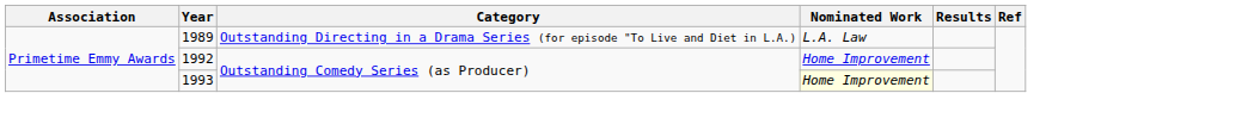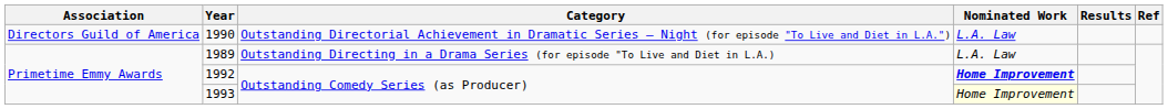+ row: Directors Guild of America | 1990 | Outstanding Directorial Achievement in Dramatic Series — Night (for episode "To Live and Diet in L.A.") | L.A. Law
1992 | Nominated Work: normal -> bold
